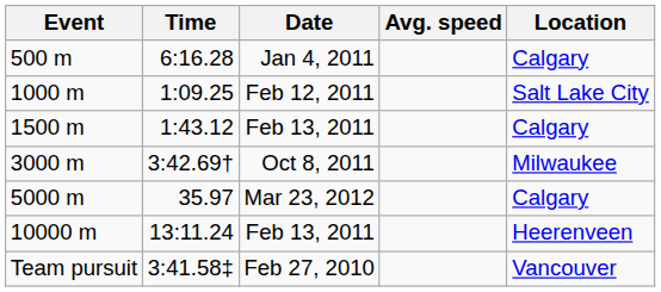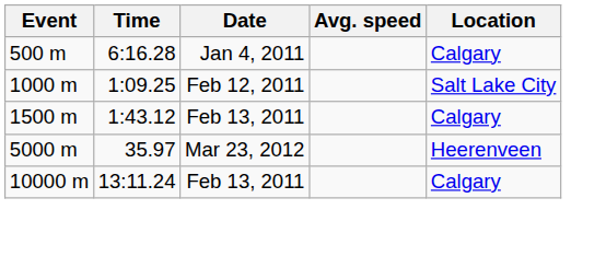- row: 3000 m | 3:42.69† | Oct 8, 2011 | Milwaukee
5000 m | Location: Calgary -> Heerenveen
10000 m | Location: Heerenveen -> Calgary
- row: Team pursuit | 3:41.58‡ | Feb 27, 2010 | Vancouver
